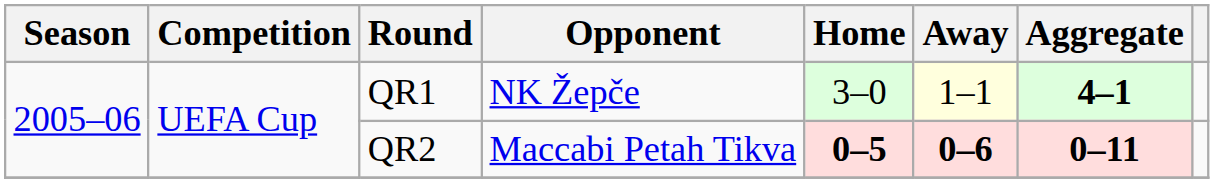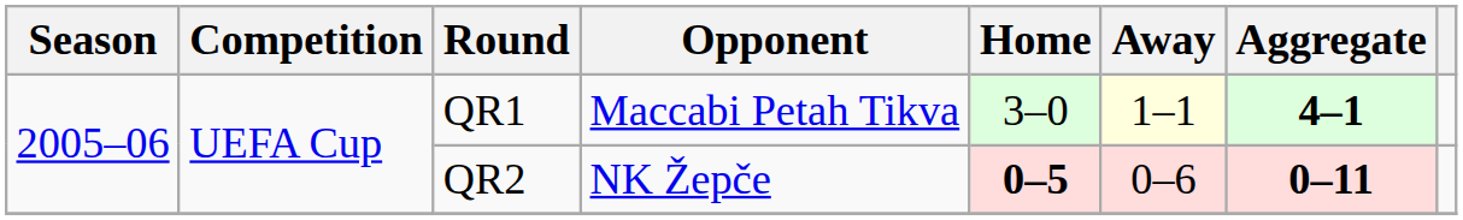QR1 | Opponent: NK Žepče -> Maccabi Petah Tikva
QR2 | Opponent: Maccabi Petah Tikva -> NK Žepče
QR2 | Away: bold -> normal
